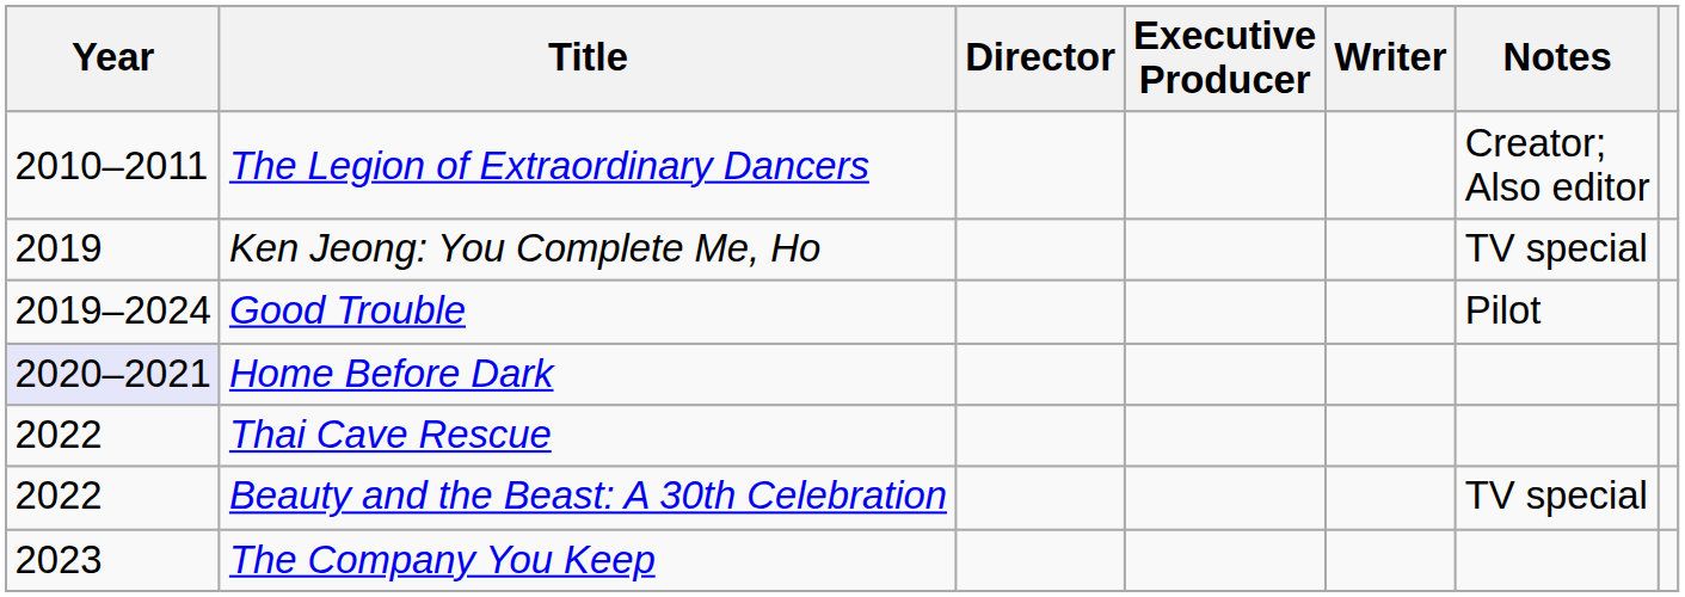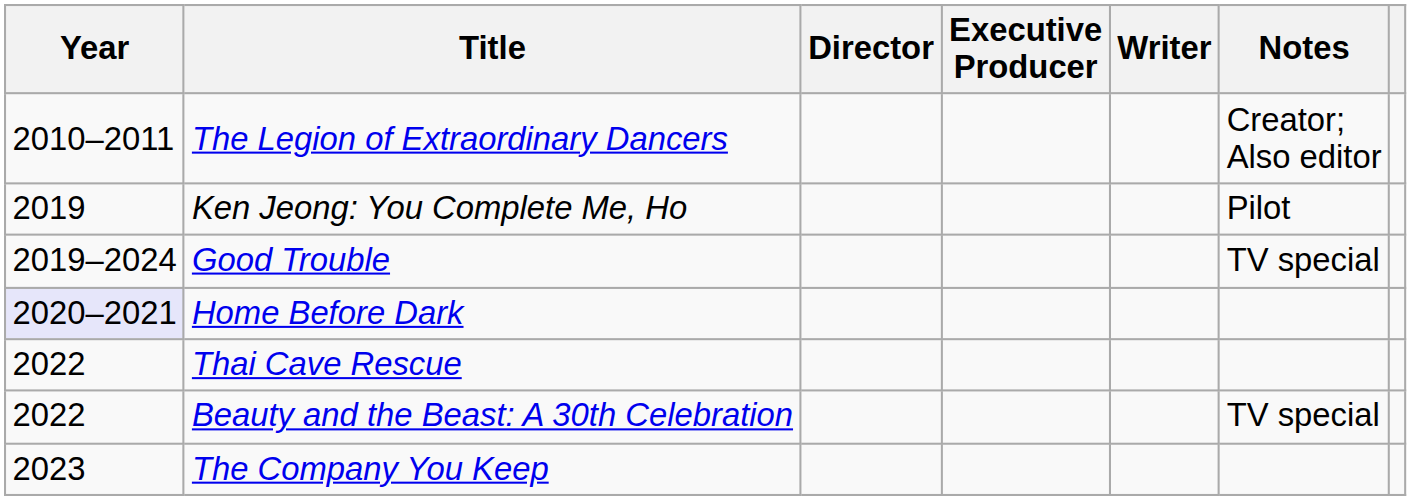Ken Jeong: You Complete Me, Ho | Notes: TV special -> Pilot
Good Trouble | Notes: Pilot -> TV special
